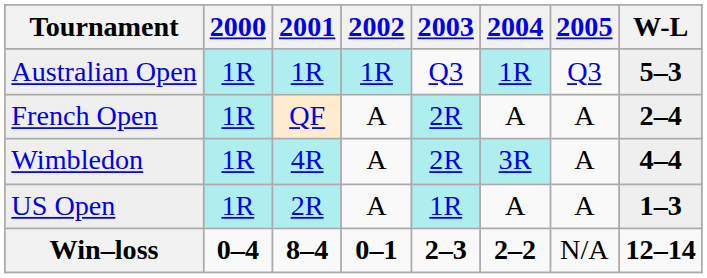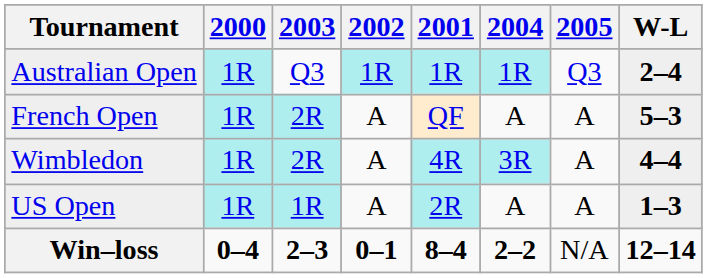columns swapped: 2001 <-> 2003
Australian Open | W-L: 5–3 -> 2–4
French Open | W-L: 2–4 -> 5–3
